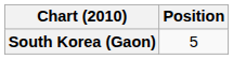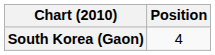South Korea (Gaon) | Position: 5 -> 4
